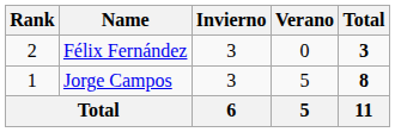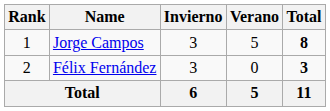rows swapped: Jorge Campos <-> Félix Fernández
